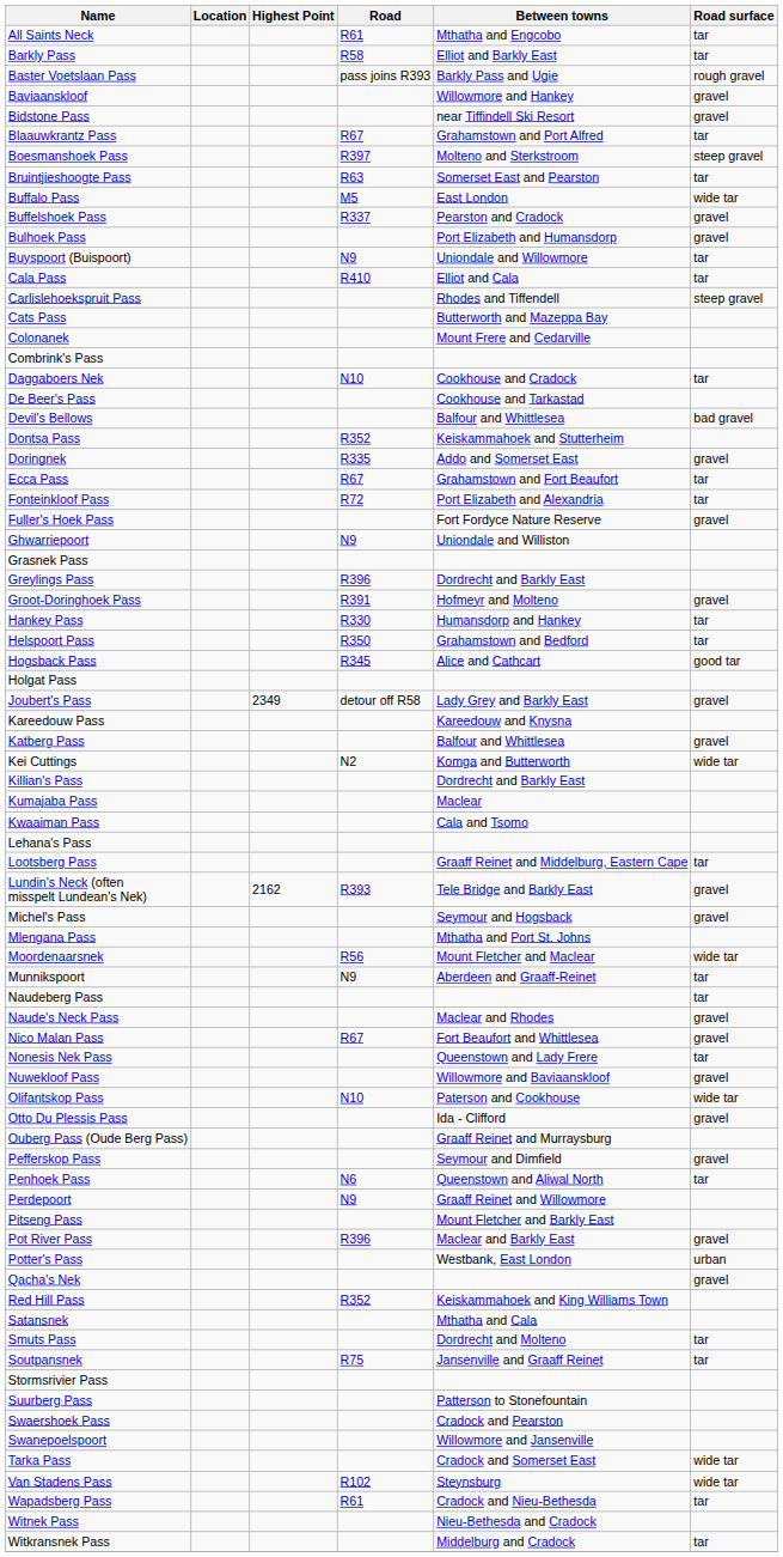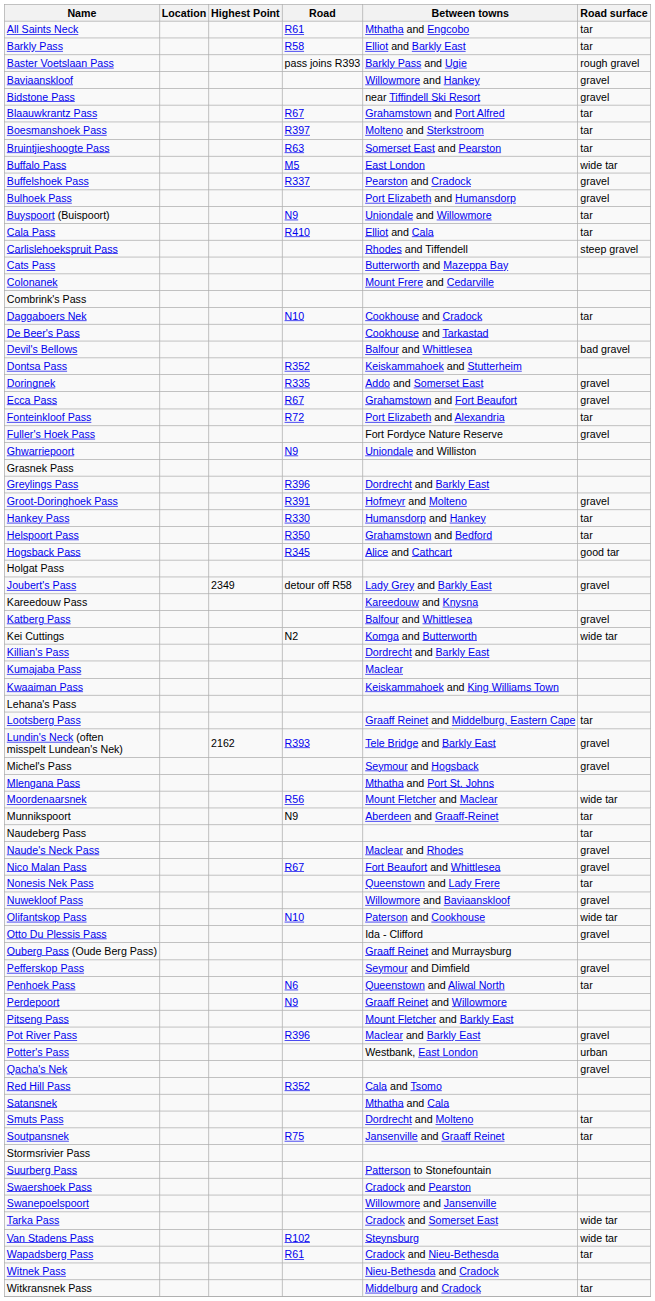Boesmanshoek Pass | Road surface: steep gravel -> tar
Ecca Pass | Road surface: tar -> gravel
Kwaaiman Pass | Between towns: Cala and Tsomo -> Keiskammahoek and King Williams Town
Red Hill Pass | Between towns: Keiskammahoek and King Williams Town -> Cala and Tsomo
